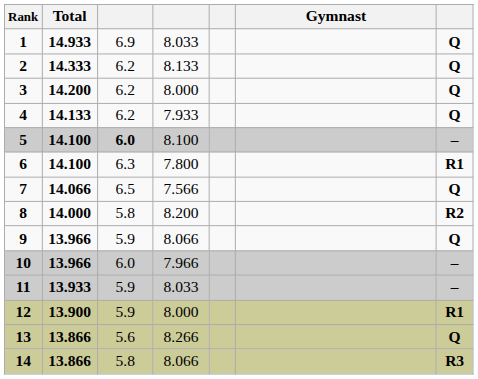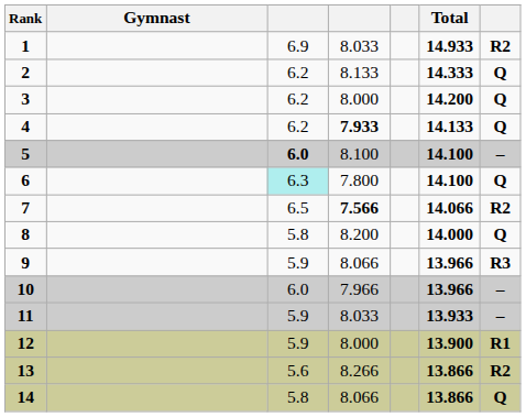columns swapped: Gymnast <-> Total
1 | column 7: Q -> R2
4 | column 4: normal -> bold
6 | column 3: no background -> paleturquoise background
6 | column 7: R1 -> Q
7 | column 4: normal -> bold
7 | column 7: Q -> R2
8 | column 7: R2 -> Q
9 | column 7: Q -> R3
13 | column 7: Q -> R2
14 | column 7: R3 -> Q
